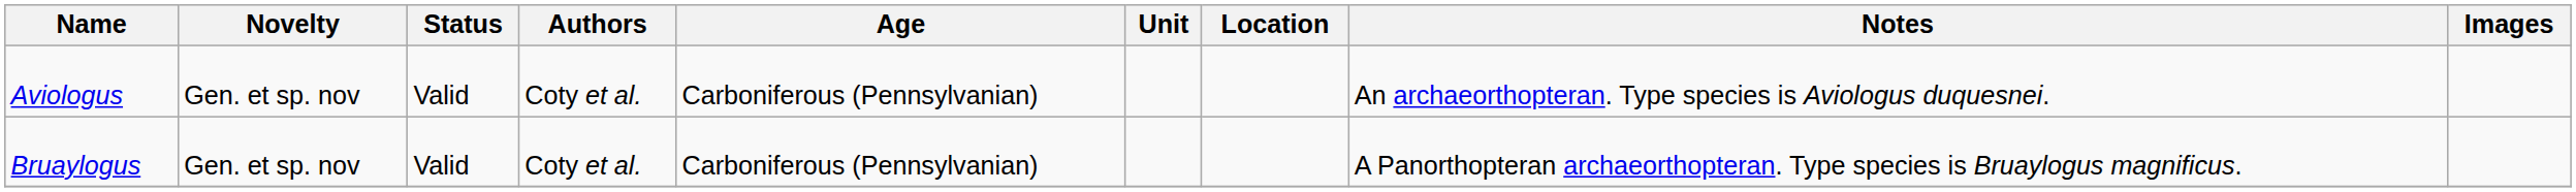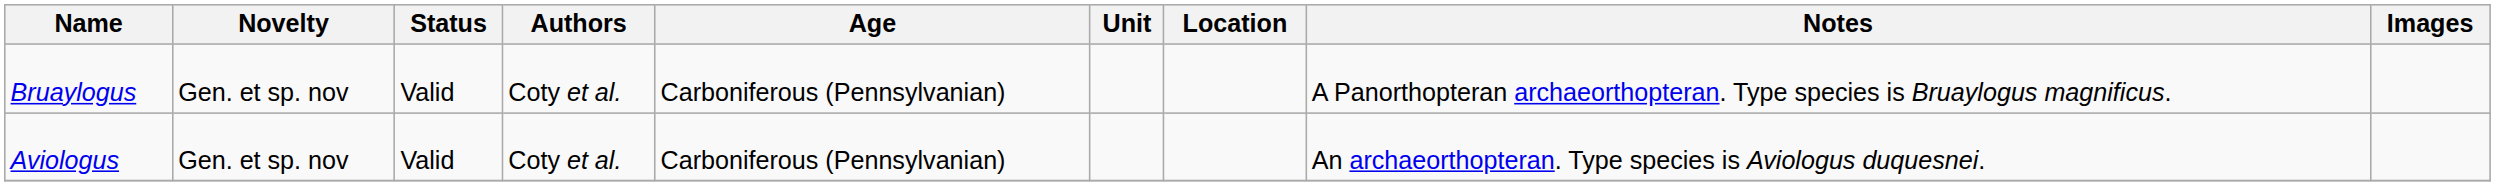rows swapped: Aviologus <-> Bruaylogus
